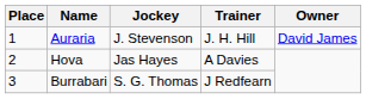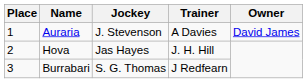Auraria | Trainer: J. H. Hill -> A Davies
Hova | Trainer: A Davies -> J. H. Hill
